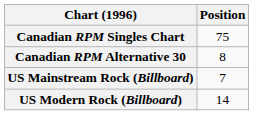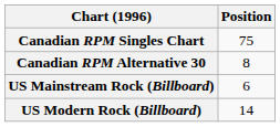US Mainstream Rock (Billboard) | Position: 7 -> 6
